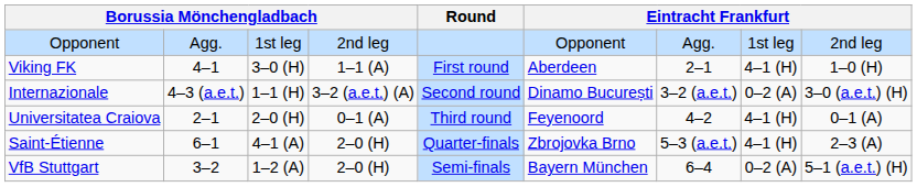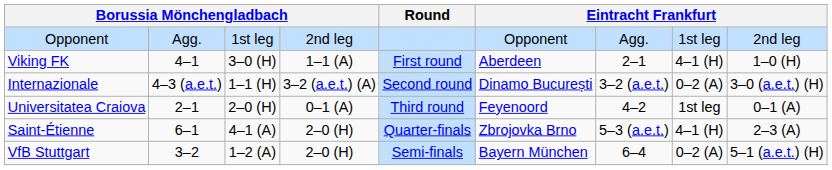Universitatea Craiova | column 8: 4–1 (H) -> 1st leg
